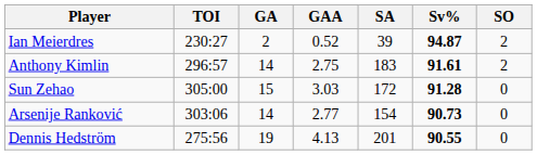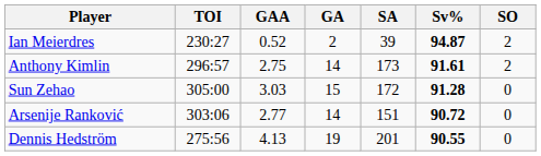columns swapped: GA <-> GAA
Anthony Kimlin | SA: 183 -> 173
Arsenije Ranković | SA: 154 -> 151
Arsenije Ranković | Sv%: 90.73 -> 90.72
